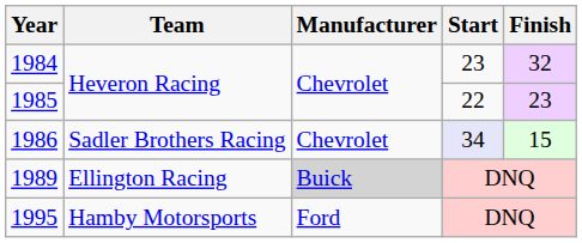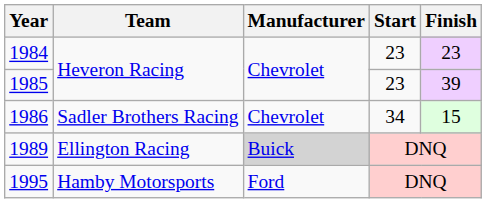1984 | Finish: 32 -> 23
1985 | Start: 22 -> 23
1985 | Finish: 23 -> 39
1986 | Start: lavender background -> no background
